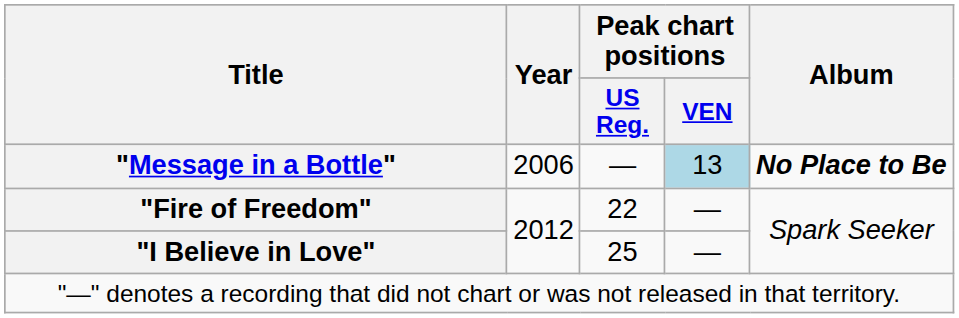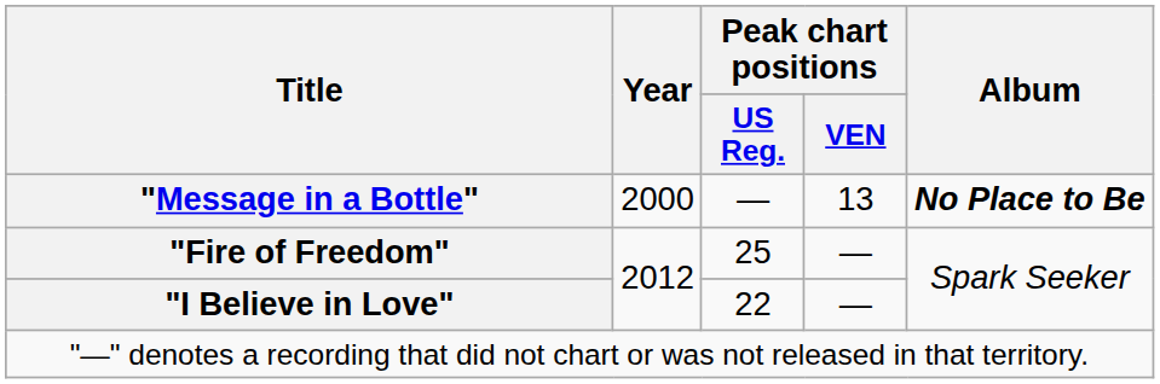"Message in a Bottle" | Year: 2006 -> 2000
"Message in a Bottle" | Peak chart positions / VEN: lightblue background -> no background
"Fire of Freedom" | Peak chart positions / US Reg.: 22 -> 25
"I Believe in Love" | Peak chart positions / US Reg.: 25 -> 22
